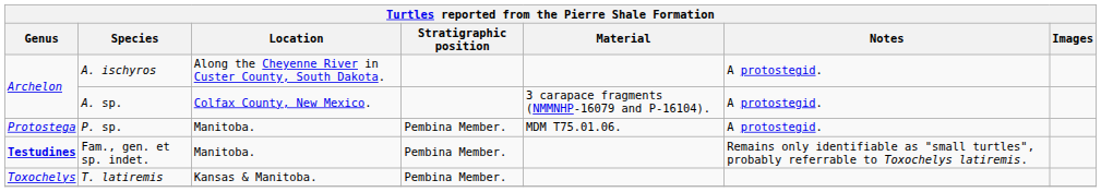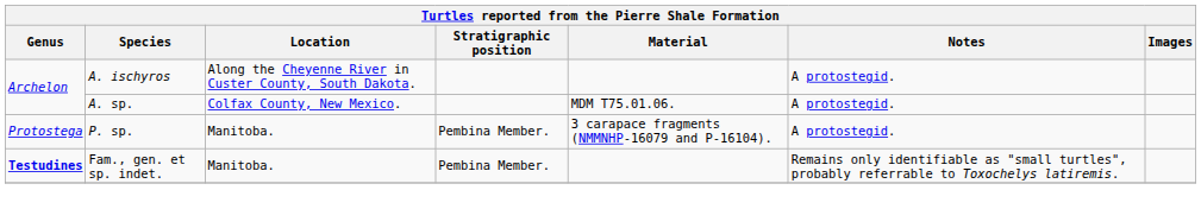A. sp. | Material: 3 carapace fragments (NMMNHP-16079 and P-16104). -> MDM T75.01.06.
P. sp. | Material: MDM T75.01.06. -> 3 carapace fragments (NMMNHP-16079 and P-16104).
- row: Toxochelys | T. latiremis | Kansas & Manitoba. | Pembina Member.
